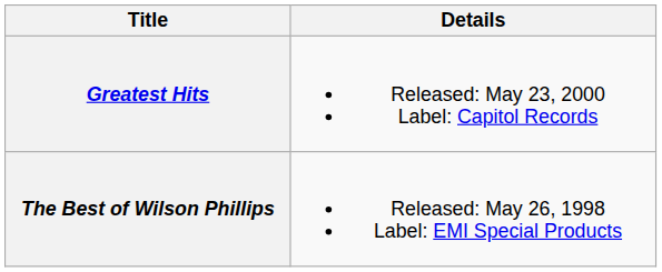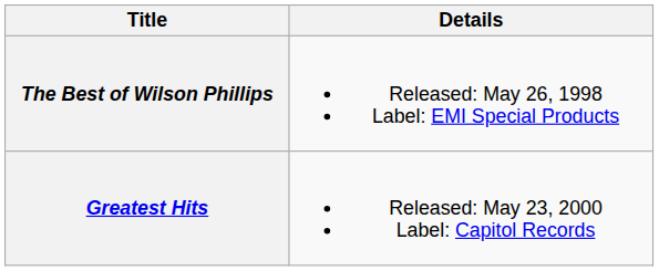rows swapped: The Best of Wilson Phillips <-> Greatest Hits
